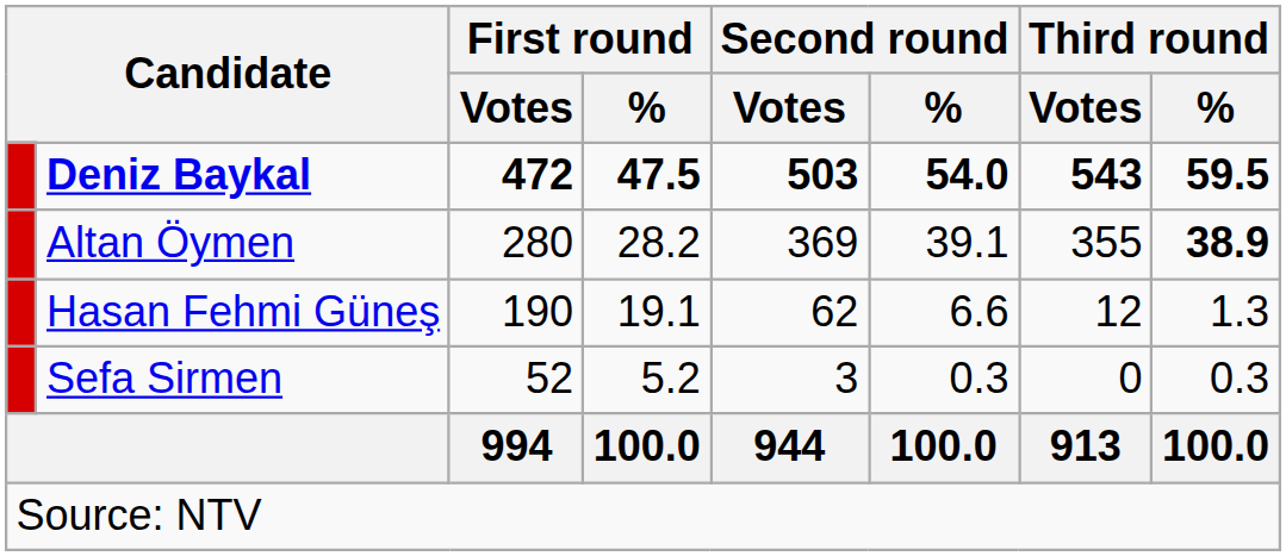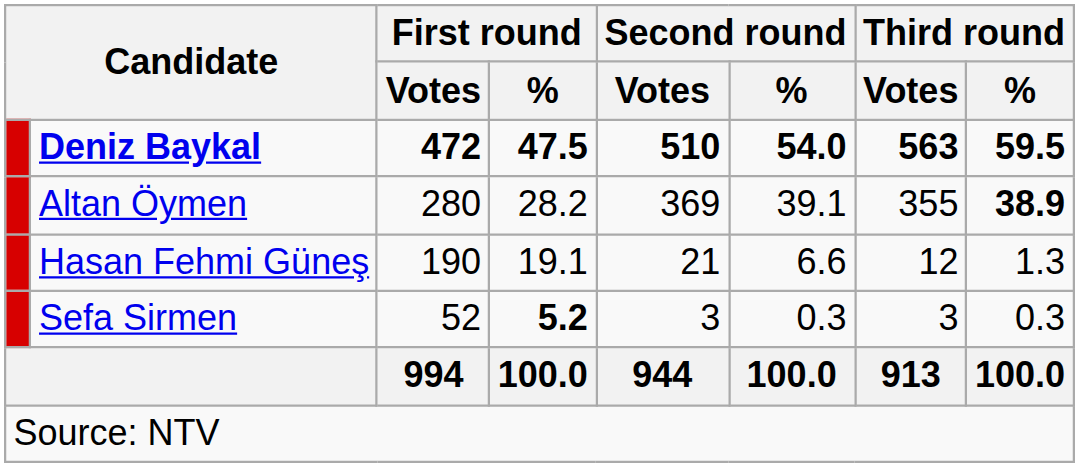Deniz Baykal | Second round / Votes: 503 -> 510
Deniz Baykal | Third round / Votes: 543 -> 563
Hasan Fehmi Güneş | Second round / Votes: 62 -> 21
Sefa Sirmen | First round / %: normal -> bold
Sefa Sirmen | Third round / Votes: 0 -> 3
